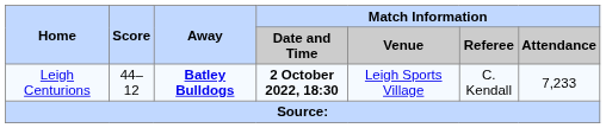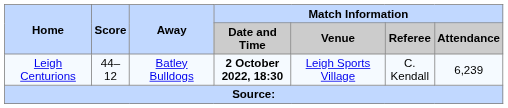Leigh Centurions | Away: bold -> normal
Leigh Centurions | Match Information / Attendance: 7,233 -> 6,239
